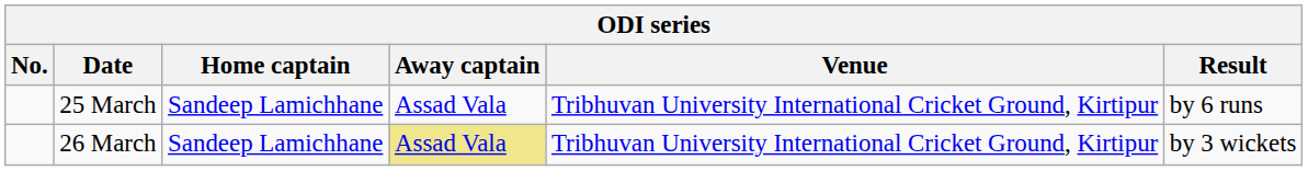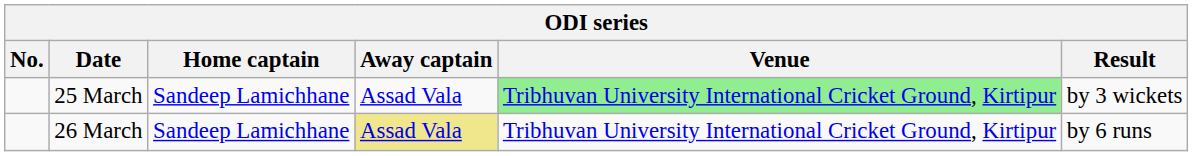25 March | Venue: no background -> lightgreen background
25 March | Result: by 6 runs -> by 3 wickets
26 March | Result: by 3 wickets -> by 6 runs
